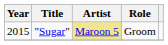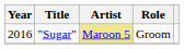"Sugar" | Year: 2015 -> 2016
